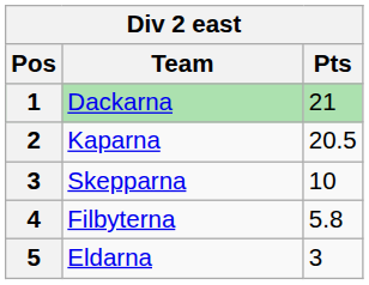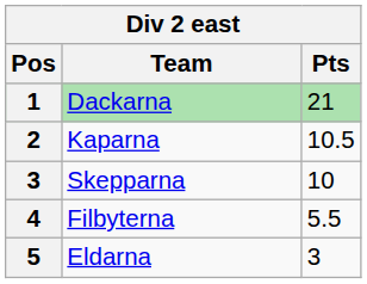Kaparna | Pts: 20.5 -> 10.5
Filbyterna | Pts: 5.8 -> 5.5
